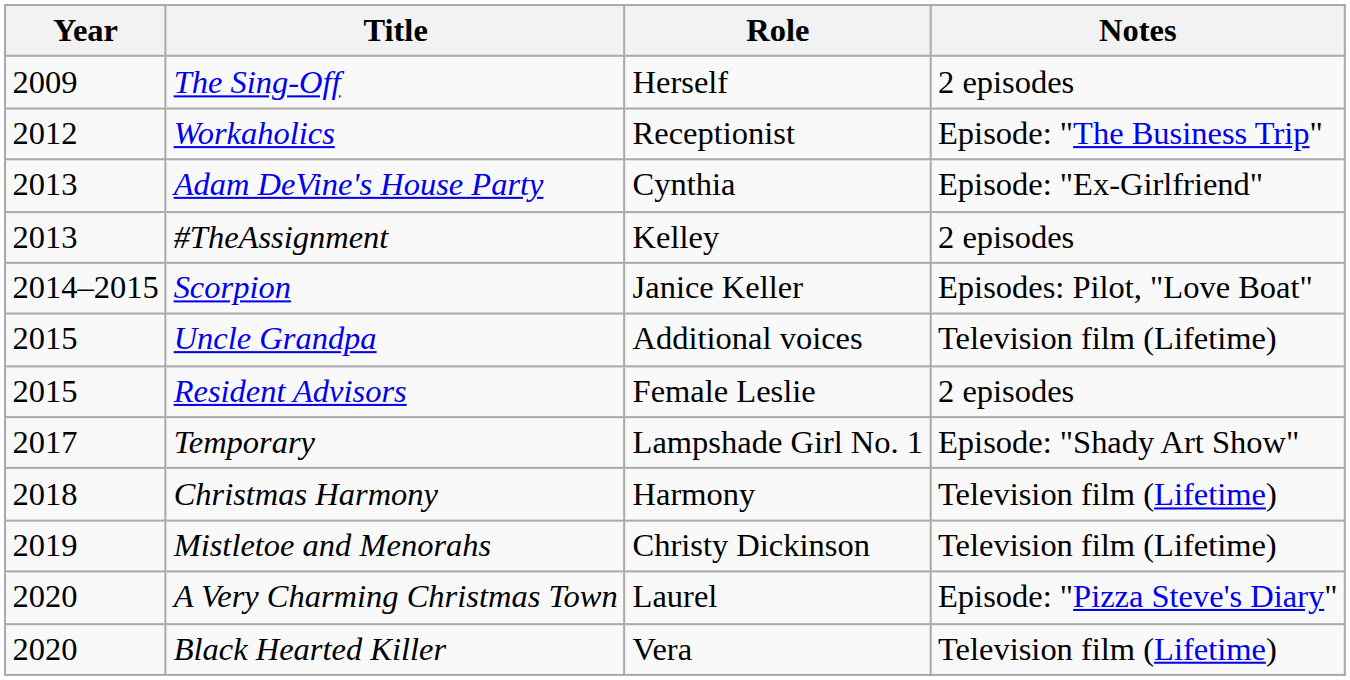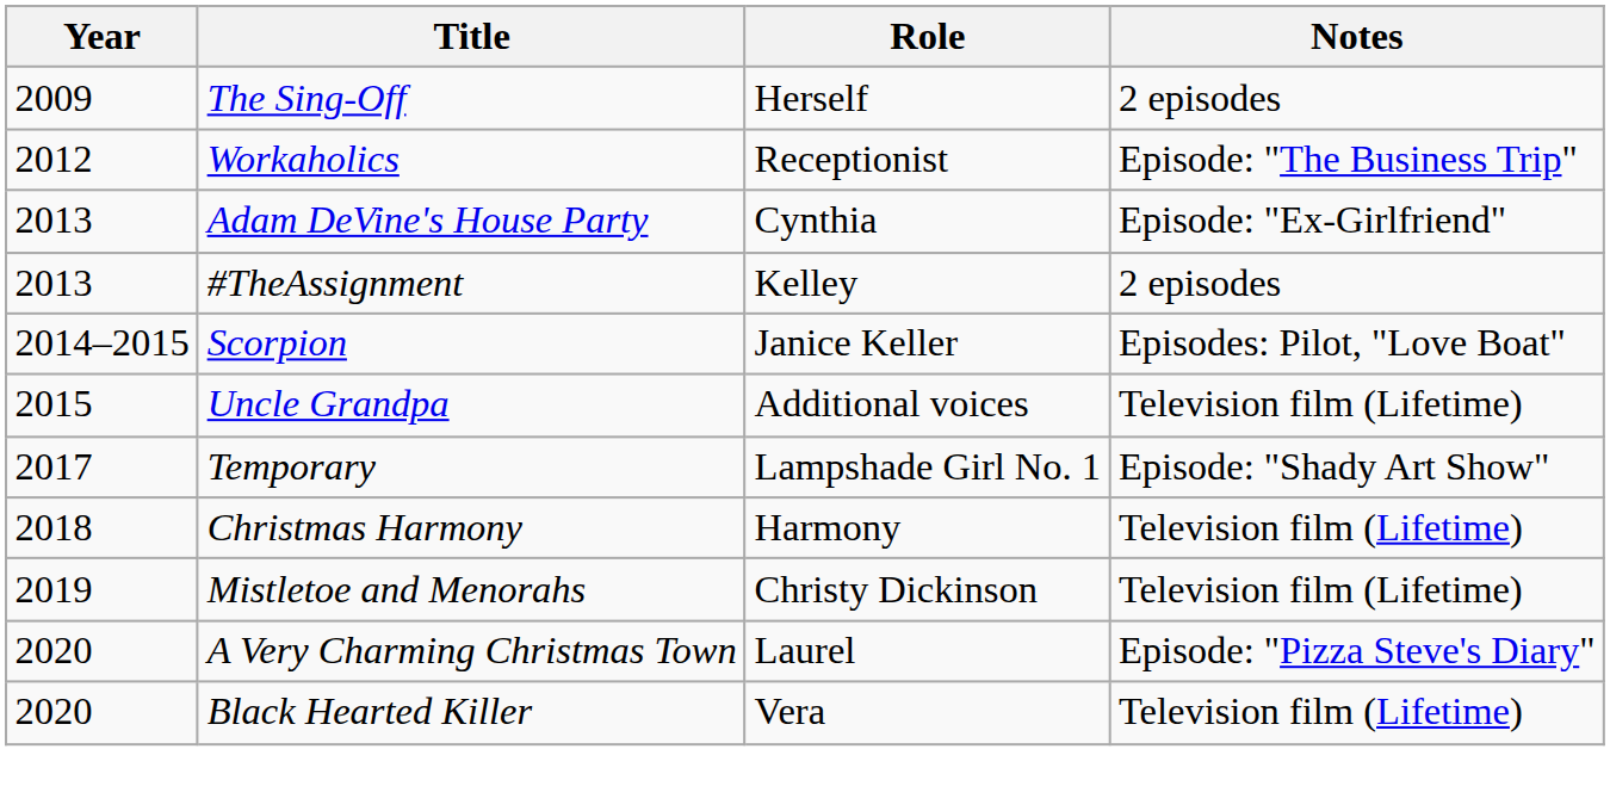- row: 2015 | Resident Advisors | Female Leslie | 2 episodes
